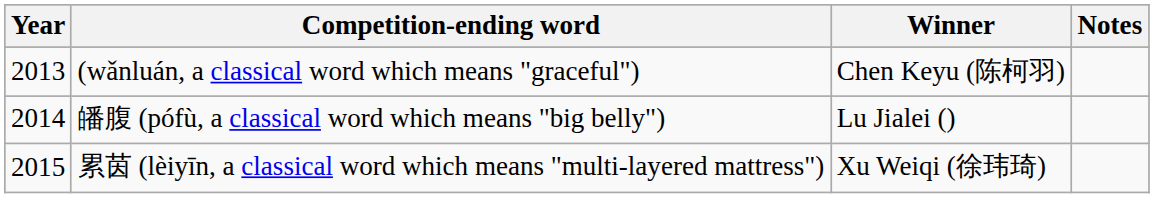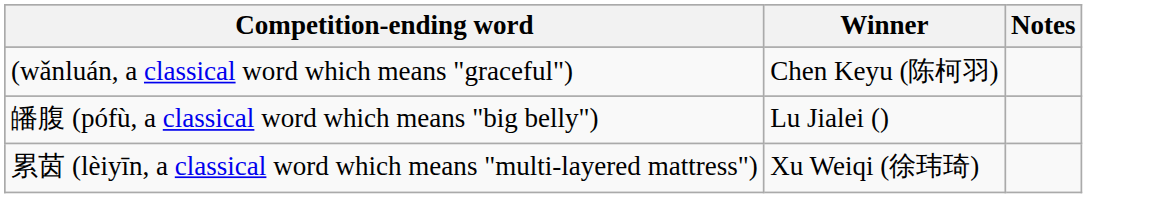- column: Year | 2013 | 2014 | 2015
